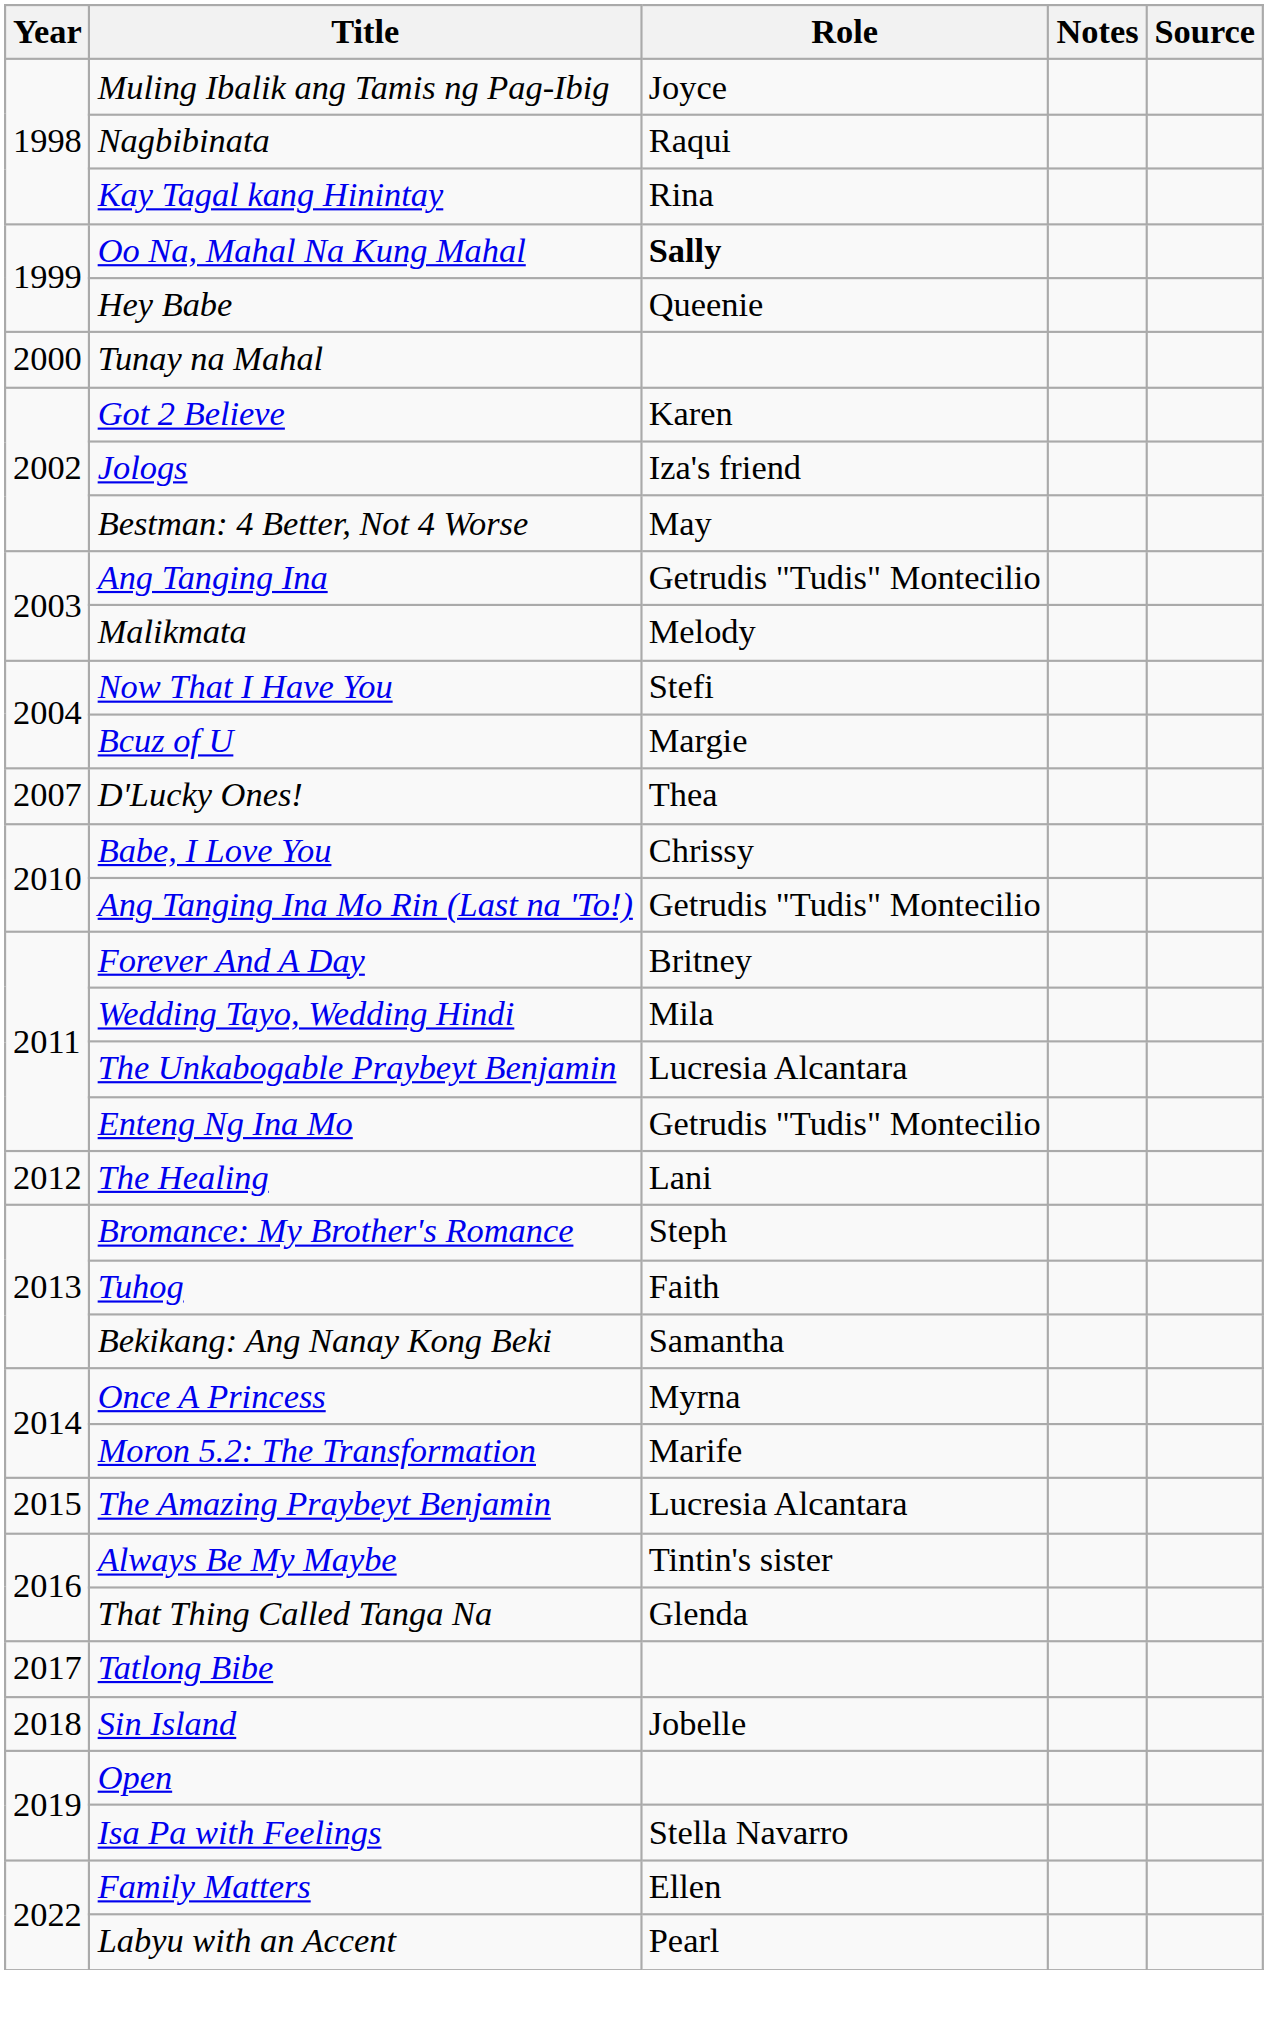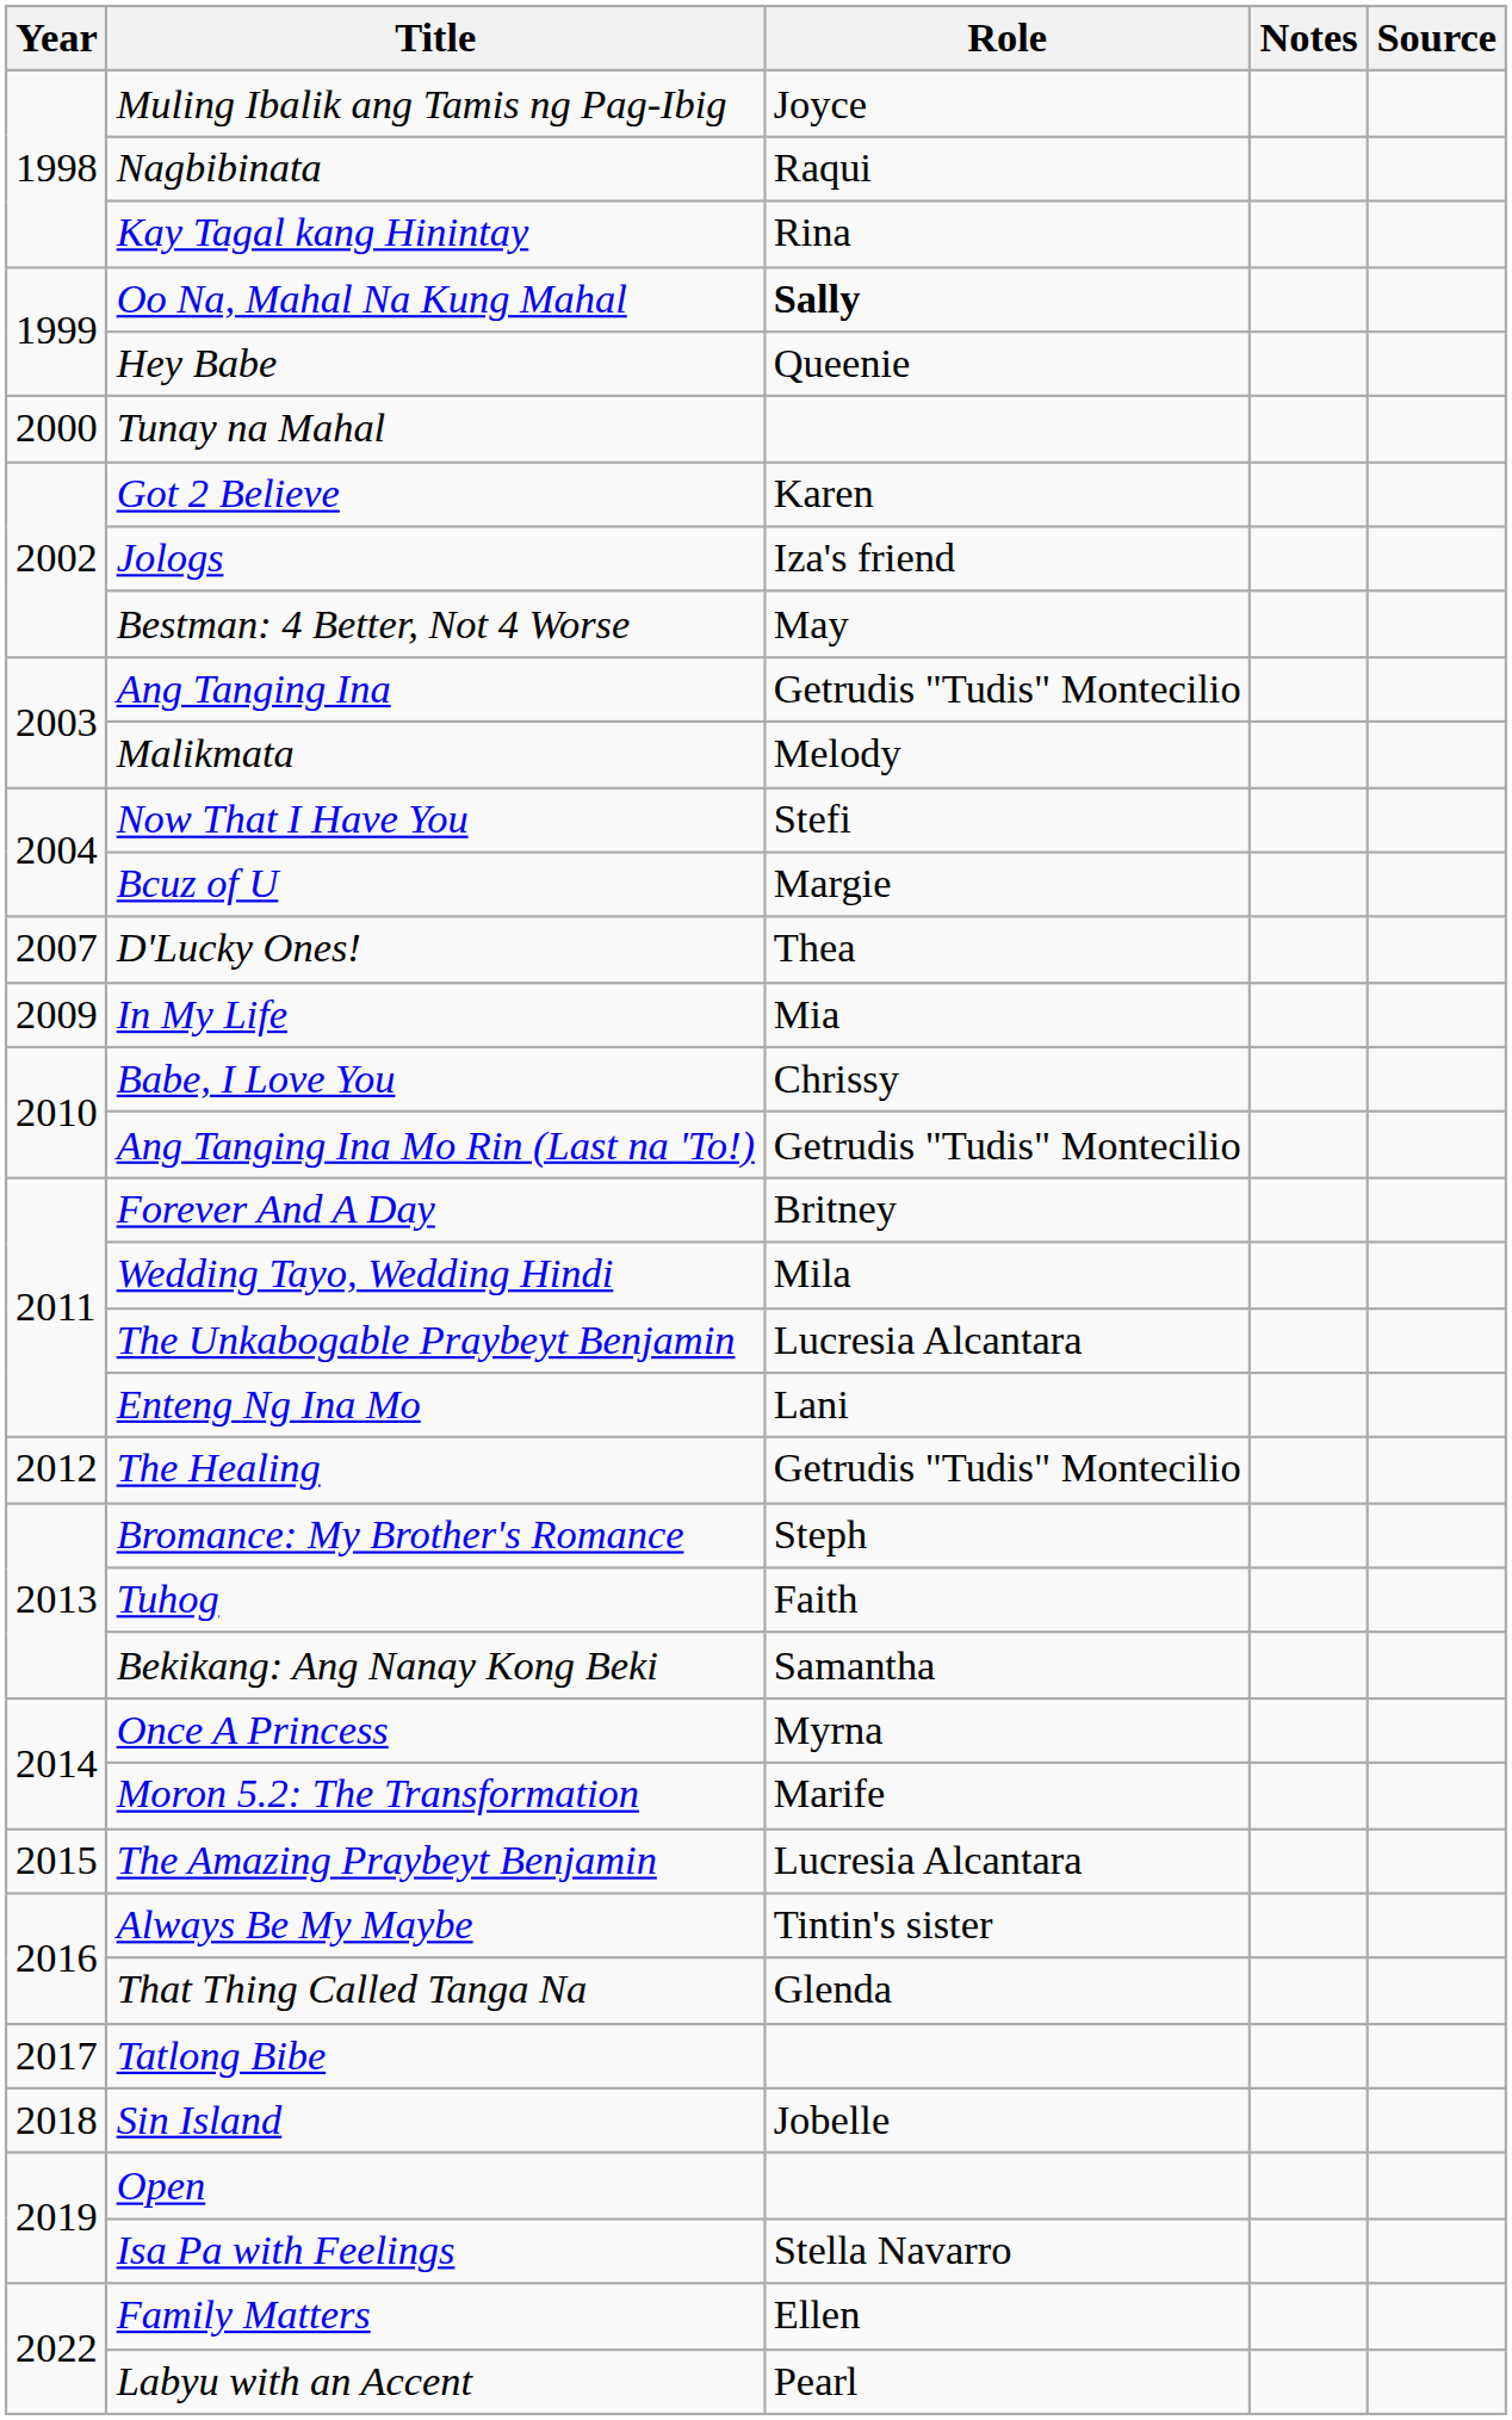+ row: 2009 | In My Life | Mia
Enteng Ng Ina Mo | Role: Getrudis "Tudis" Montecilio -> Lani
The Healing | Role: Lani -> Getrudis "Tudis" Montecilio
